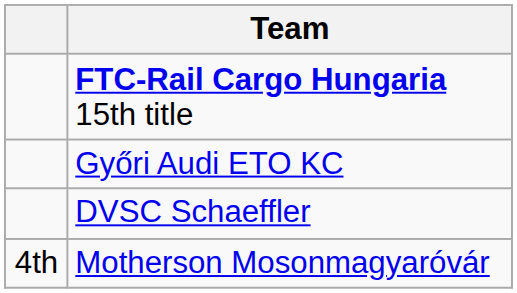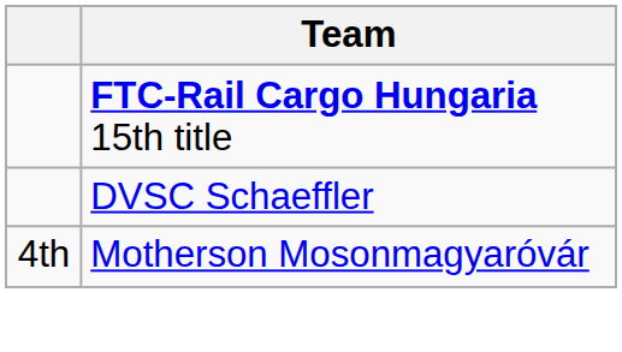- row: Győri Audi ETO KC
